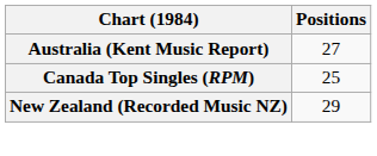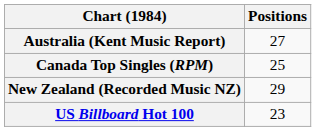+ row: US Billboard Hot 100 | 23
